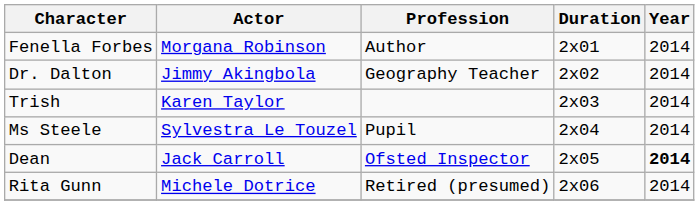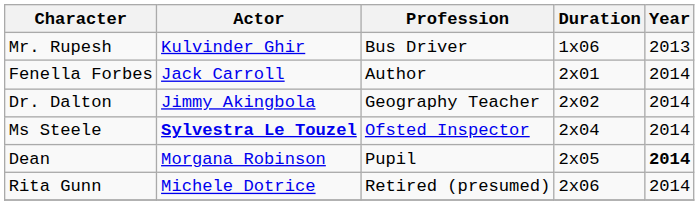+ row: Mr. Rupesh | Kulvinder Ghir | Bus Driver | 1x06 | 2013
Fenella Forbes | Actor: Morgana Robinson -> Jack Carroll
- row: Trish | Karen Taylor | 2x03 | 2014
Ms Steele | Actor: normal -> bold
Ms Steele | Profession: Pupil -> Ofsted Inspector
Dean | Actor: Jack Carroll -> Morgana Robinson
Dean | Profession: Ofsted Inspector -> Pupil
